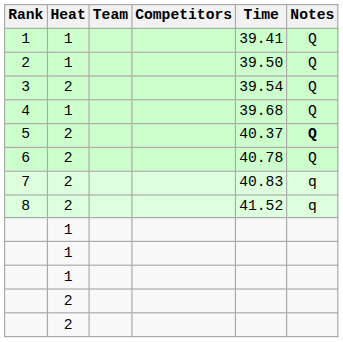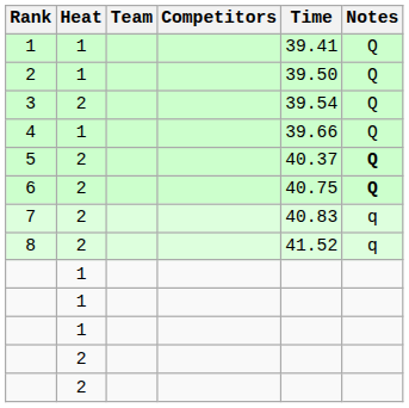4 | Time: 39.68 -> 39.66
6 | Time: 40.78 -> 40.75
6 | Notes: normal -> bold
